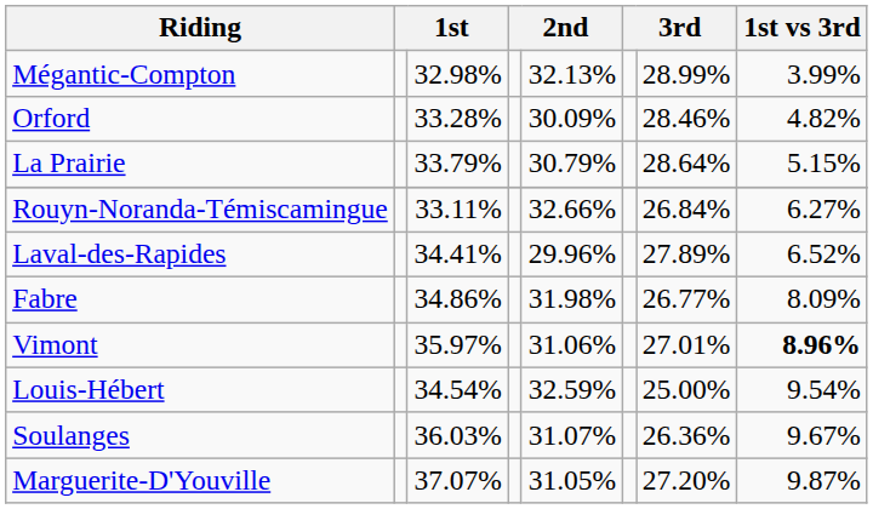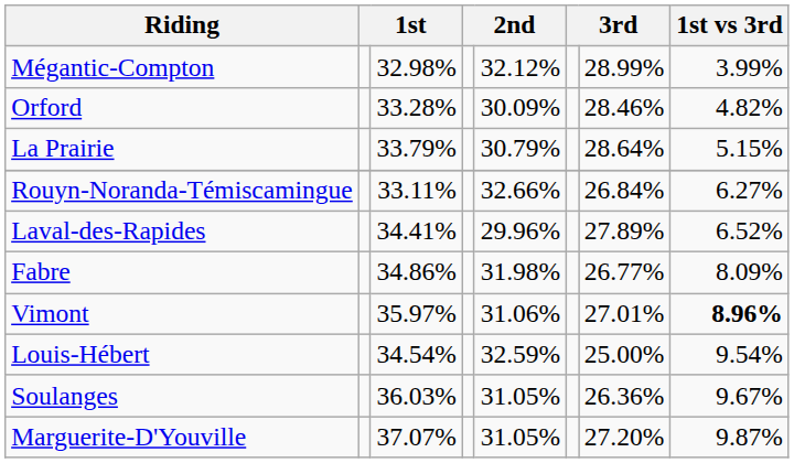Mégantic-Compton | column 5: 32.13% -> 32.12%
Soulanges | column 5: 31.07% -> 31.05%
